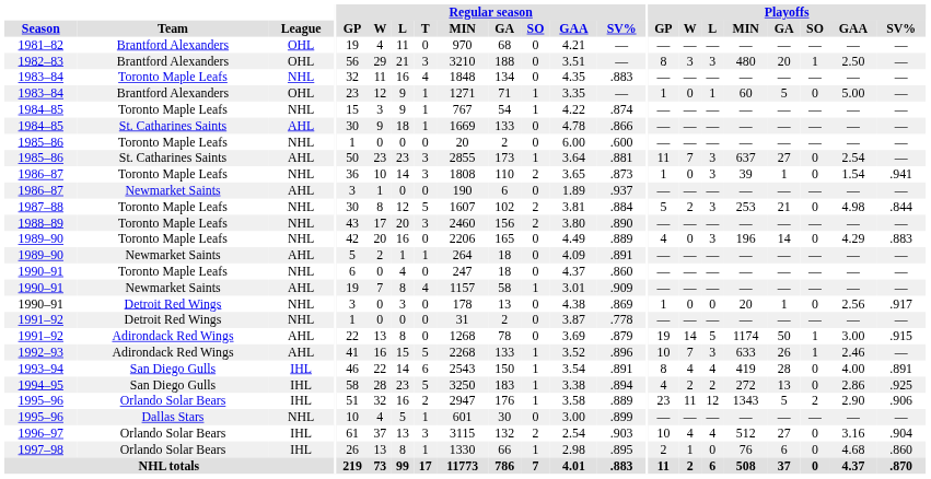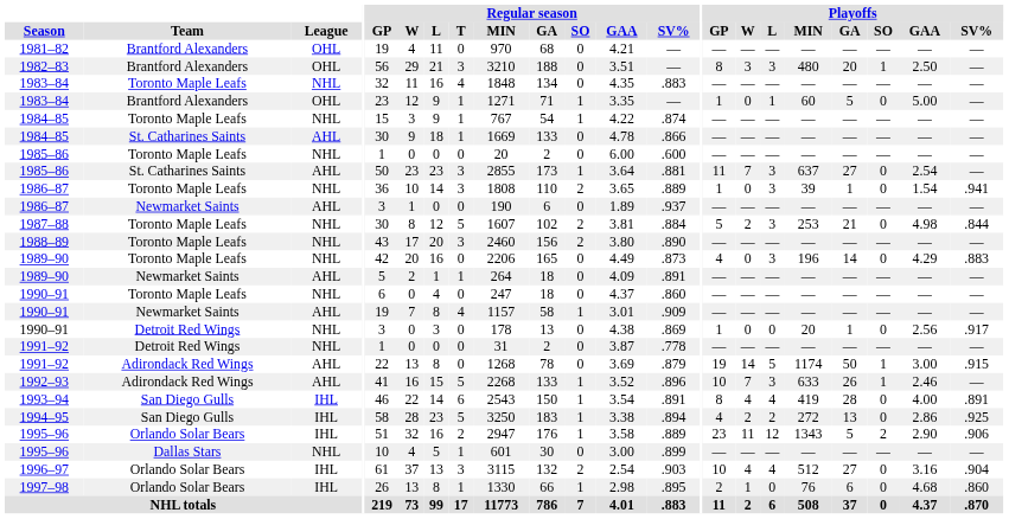1986–87 / Toronto Maple Leafs | Regular season / SV%: .873 -> .889
1989–90 / Toronto Maple Leafs | Regular season / SV%: .889 -> .873
